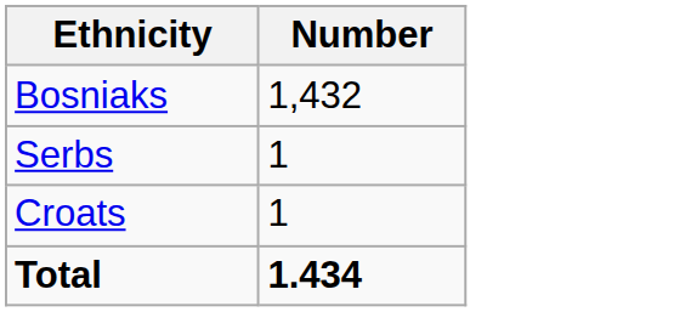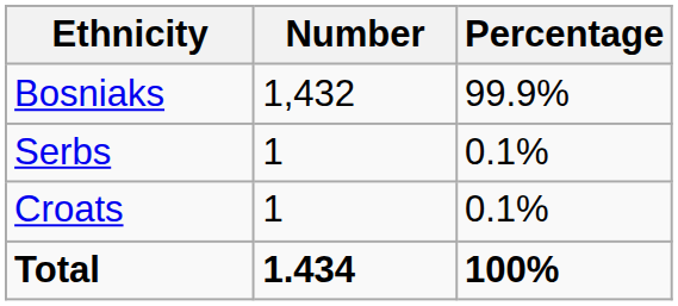+ column: Percentage | 99.9% | 0.1% | 0.1% | 100%
